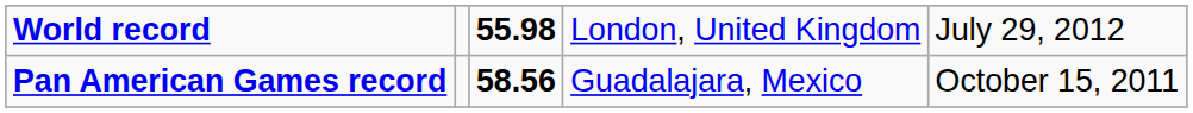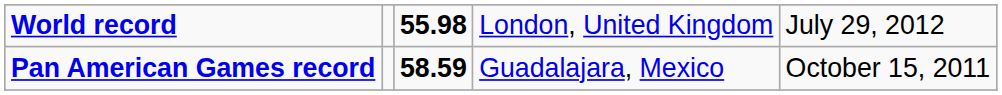Pan American Games record | column 3: 58.56 -> 58.59
